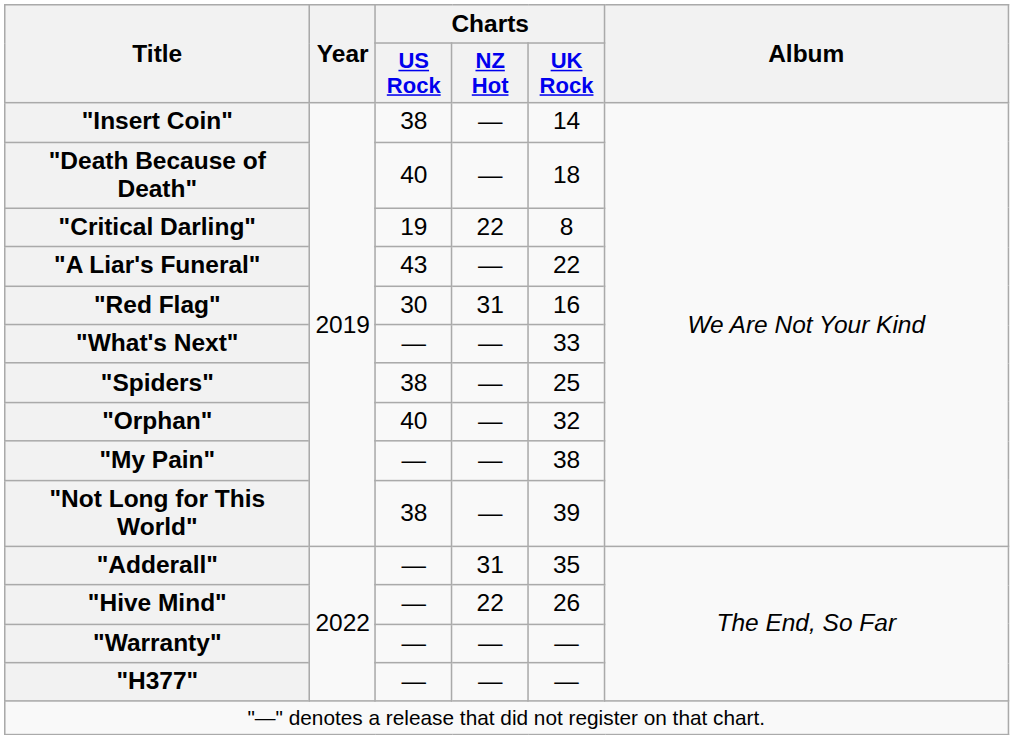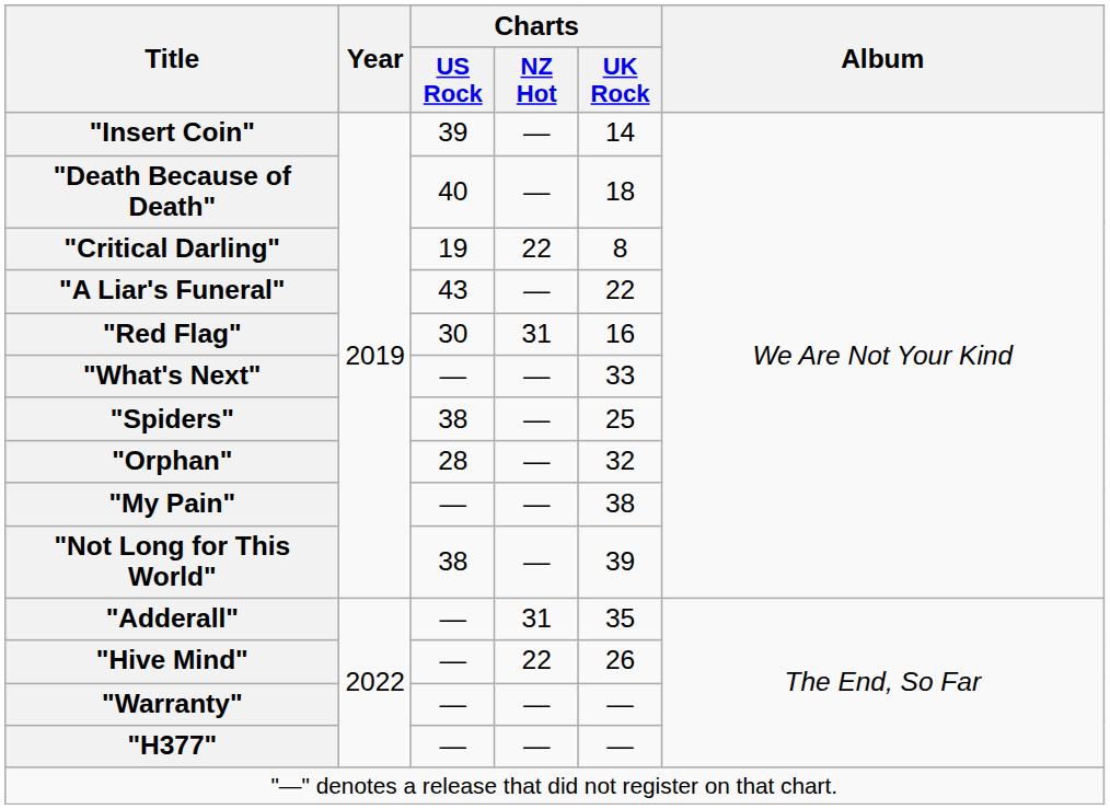"Insert Coin" | Charts / US Rock: 38 -> 39
"Orphan" | Charts / US Rock: 40 -> 28
